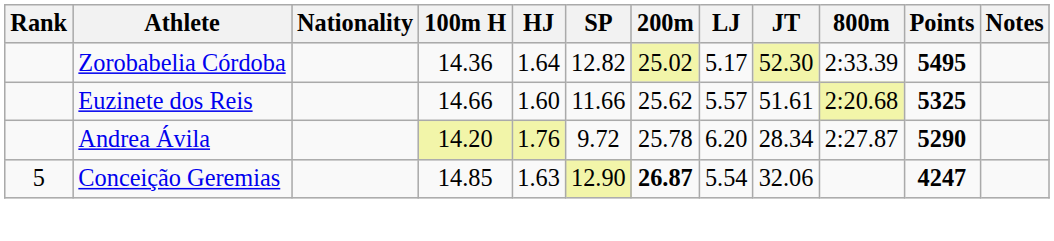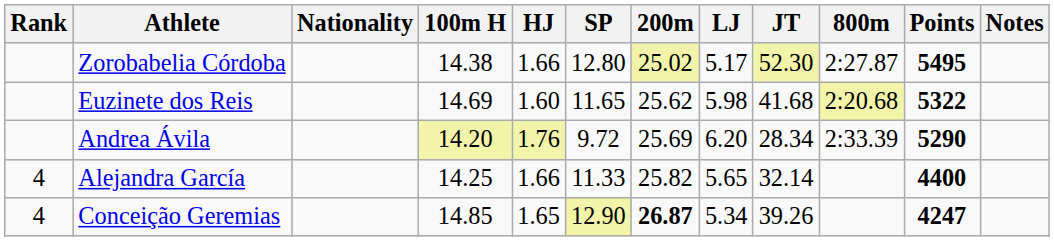Zorobabelia Córdoba | 100m H: 14.36 -> 14.38
Zorobabelia Córdoba | HJ: 1.64 -> 1.66
Zorobabelia Córdoba | SP: 12.82 -> 12.80
Zorobabelia Córdoba | 800m: 2:33.39 -> 2:27.87
Euzinete dos Reis | 100m H: 14.66 -> 14.69
Euzinete dos Reis | SP: 11.66 -> 11.65
Euzinete dos Reis | LJ: 5.57 -> 5.98
Euzinete dos Reis | JT: 51.61 -> 41.68
Euzinete dos Reis | Points: 5325 -> 5322
Andrea Ávila | 200m: 25.78 -> 25.69
Andrea Ávila | 800m: 2:27.87 -> 2:33.39
+ row: 4 | Alejandra García | 14.25 | 1.66 | 11.33 | 25.82 | 5.65 | 32.14 | 4400
Conceição Geremias | Rank: 5 -> 4
Conceição Geremias | HJ: 1.63 -> 1.65
Conceição Geremias | LJ: 5.54 -> 5.34
Conceição Geremias | JT: 32.06 -> 39.26
